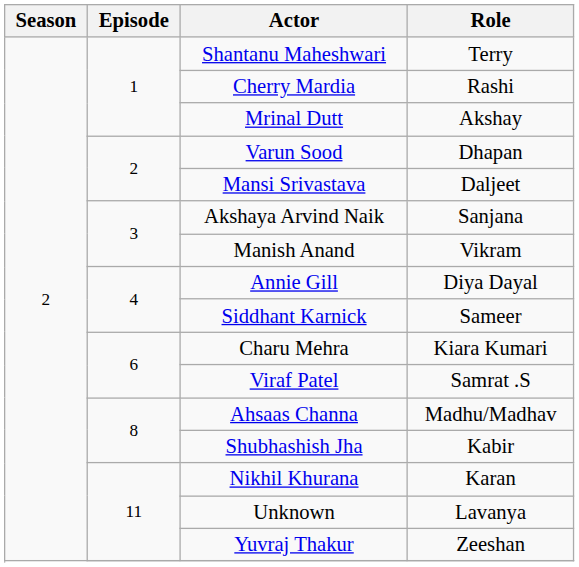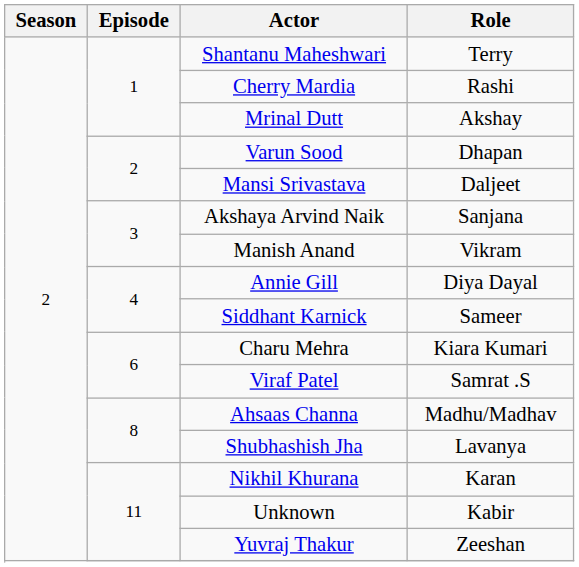Shubhashish Jha | Role: Kabir -> Lavanya
Unknown | Role: Lavanya -> Kabir
